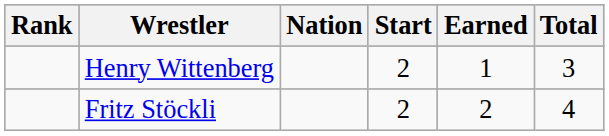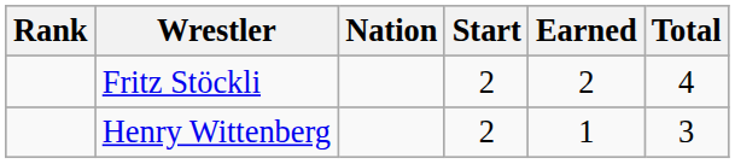rows swapped: Henry Wittenberg <-> Fritz Stöckli
